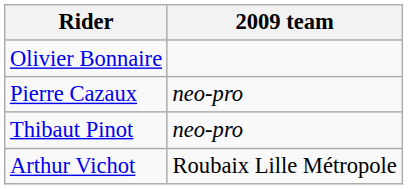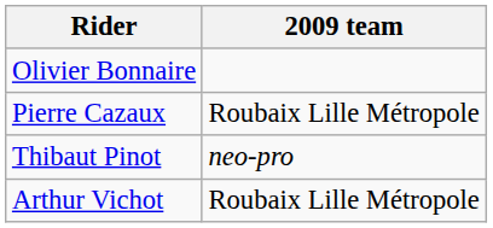Pierre Cazaux | 2009 team: neo-pro -> Roubaix Lille Métropole
